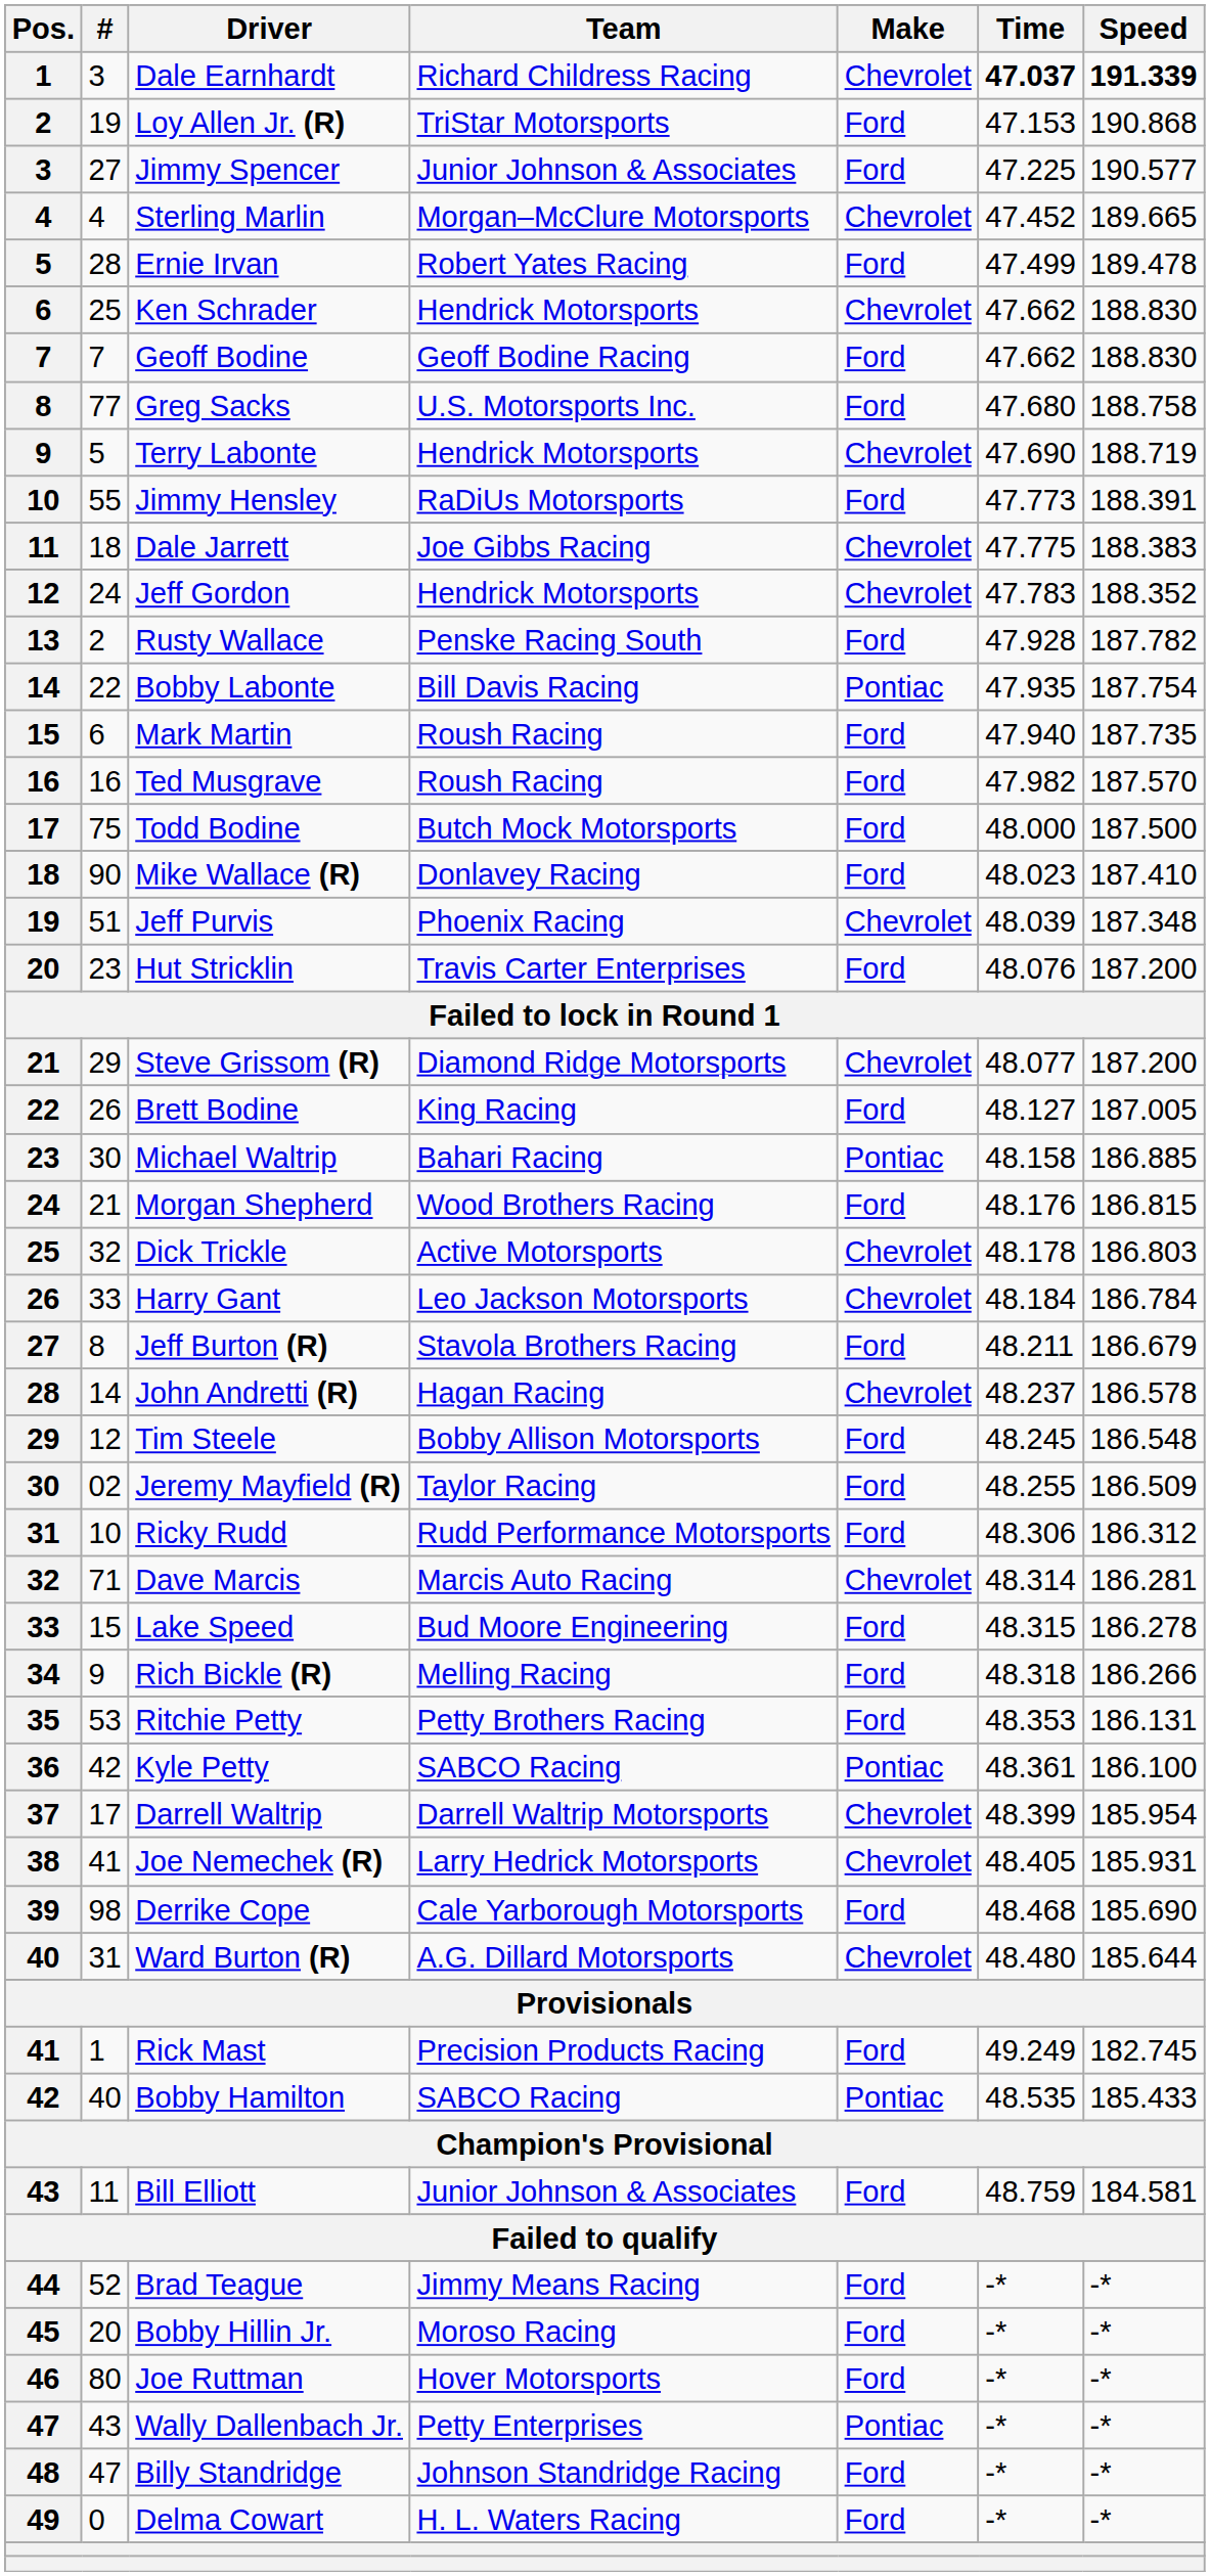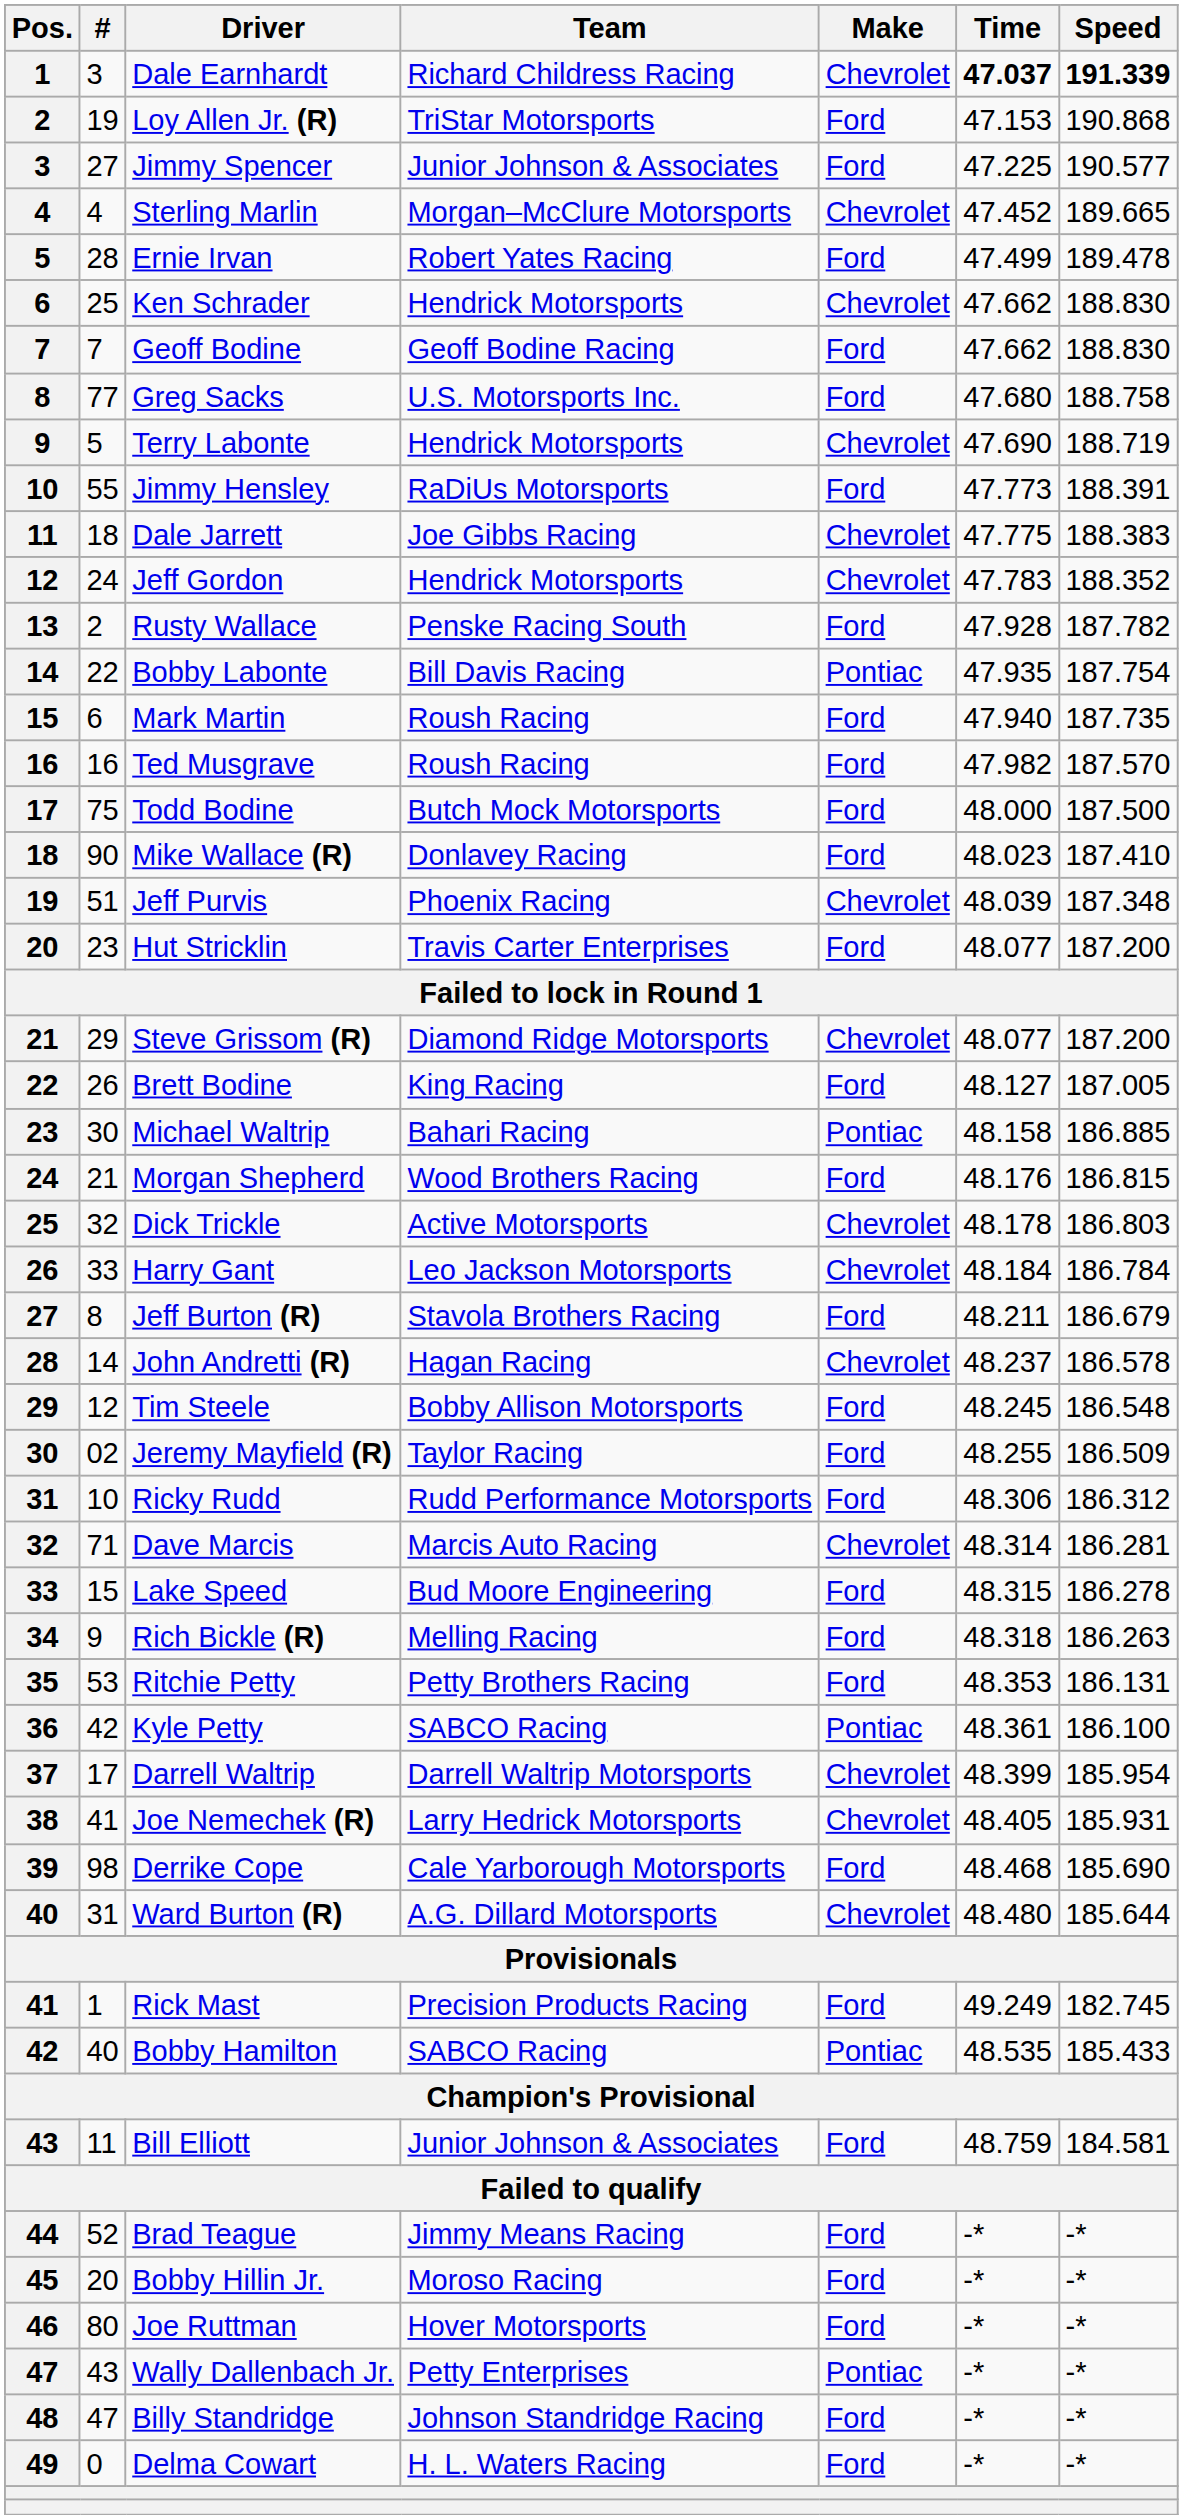Hut Stricklin | Time: 48.076 -> 48.077
Rich Bickle (R) | Speed: 186.266 -> 186.263
